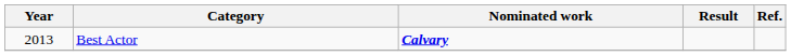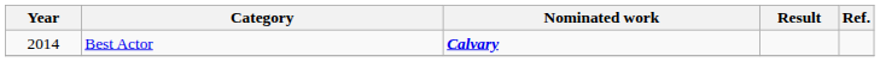Best Actor | Year: 2013 -> 2014
